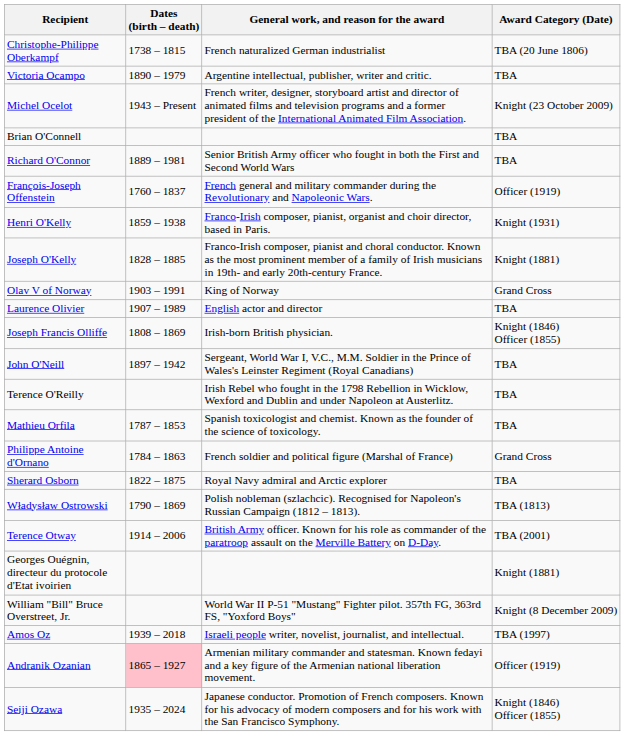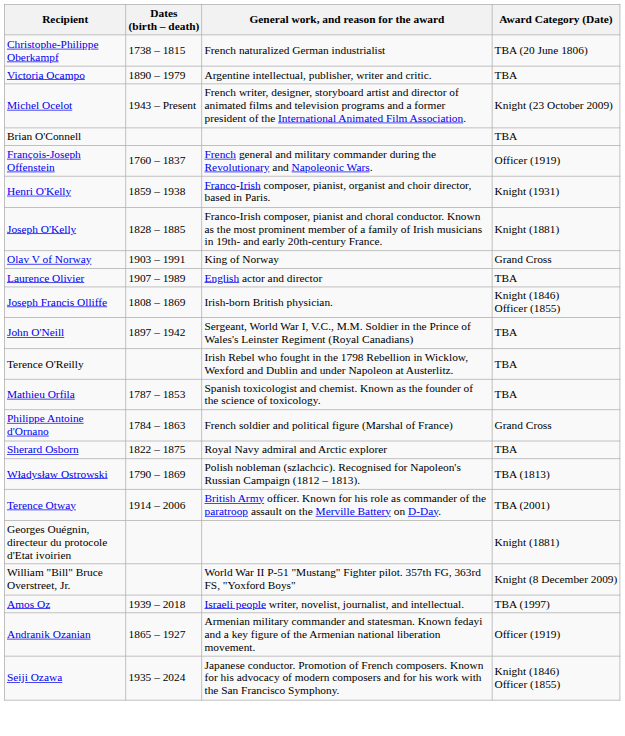- row: Richard O'Connor | 1889 – 1981 | Senior British Army officer who fought in both the First and Second World Wars | TBA
Andranik Ozanian | Dates (birth – death): pink background -> no background
